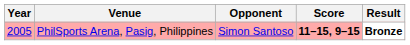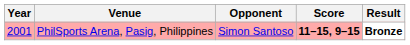PhilSports Arena, Pasig, Philippines | Year: 2005 -> 2001
